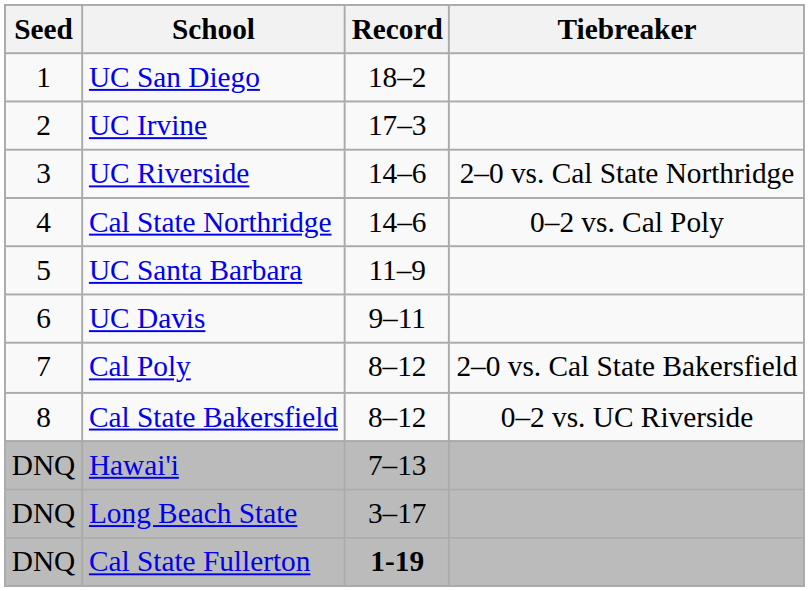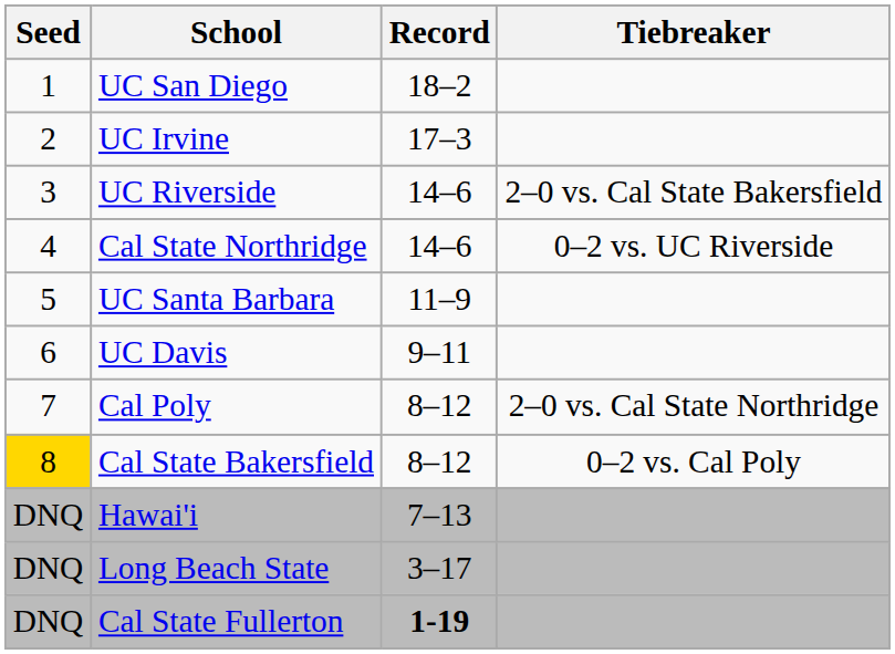UC Riverside | Tiebreaker: 2–0 vs. Cal State Northridge -> 2–0 vs. Cal State Bakersfield
Cal State Northridge | Tiebreaker: 0–2 vs. Cal Poly -> 0–2 vs. UC Riverside
Cal Poly | Tiebreaker: 2–0 vs. Cal State Bakersfield -> 2–0 vs. Cal State Northridge
Cal State Bakersfield | Seed: no background -> gold background
Cal State Bakersfield | Tiebreaker: 0–2 vs. UC Riverside -> 0–2 vs. Cal Poly
